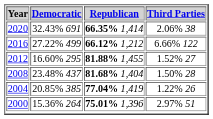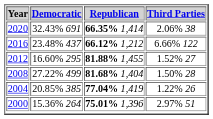2016 | Democratic: 27.22% 499 -> 23.48% 437
2008 | Democratic: 23.48% 437 -> 27.22% 499
